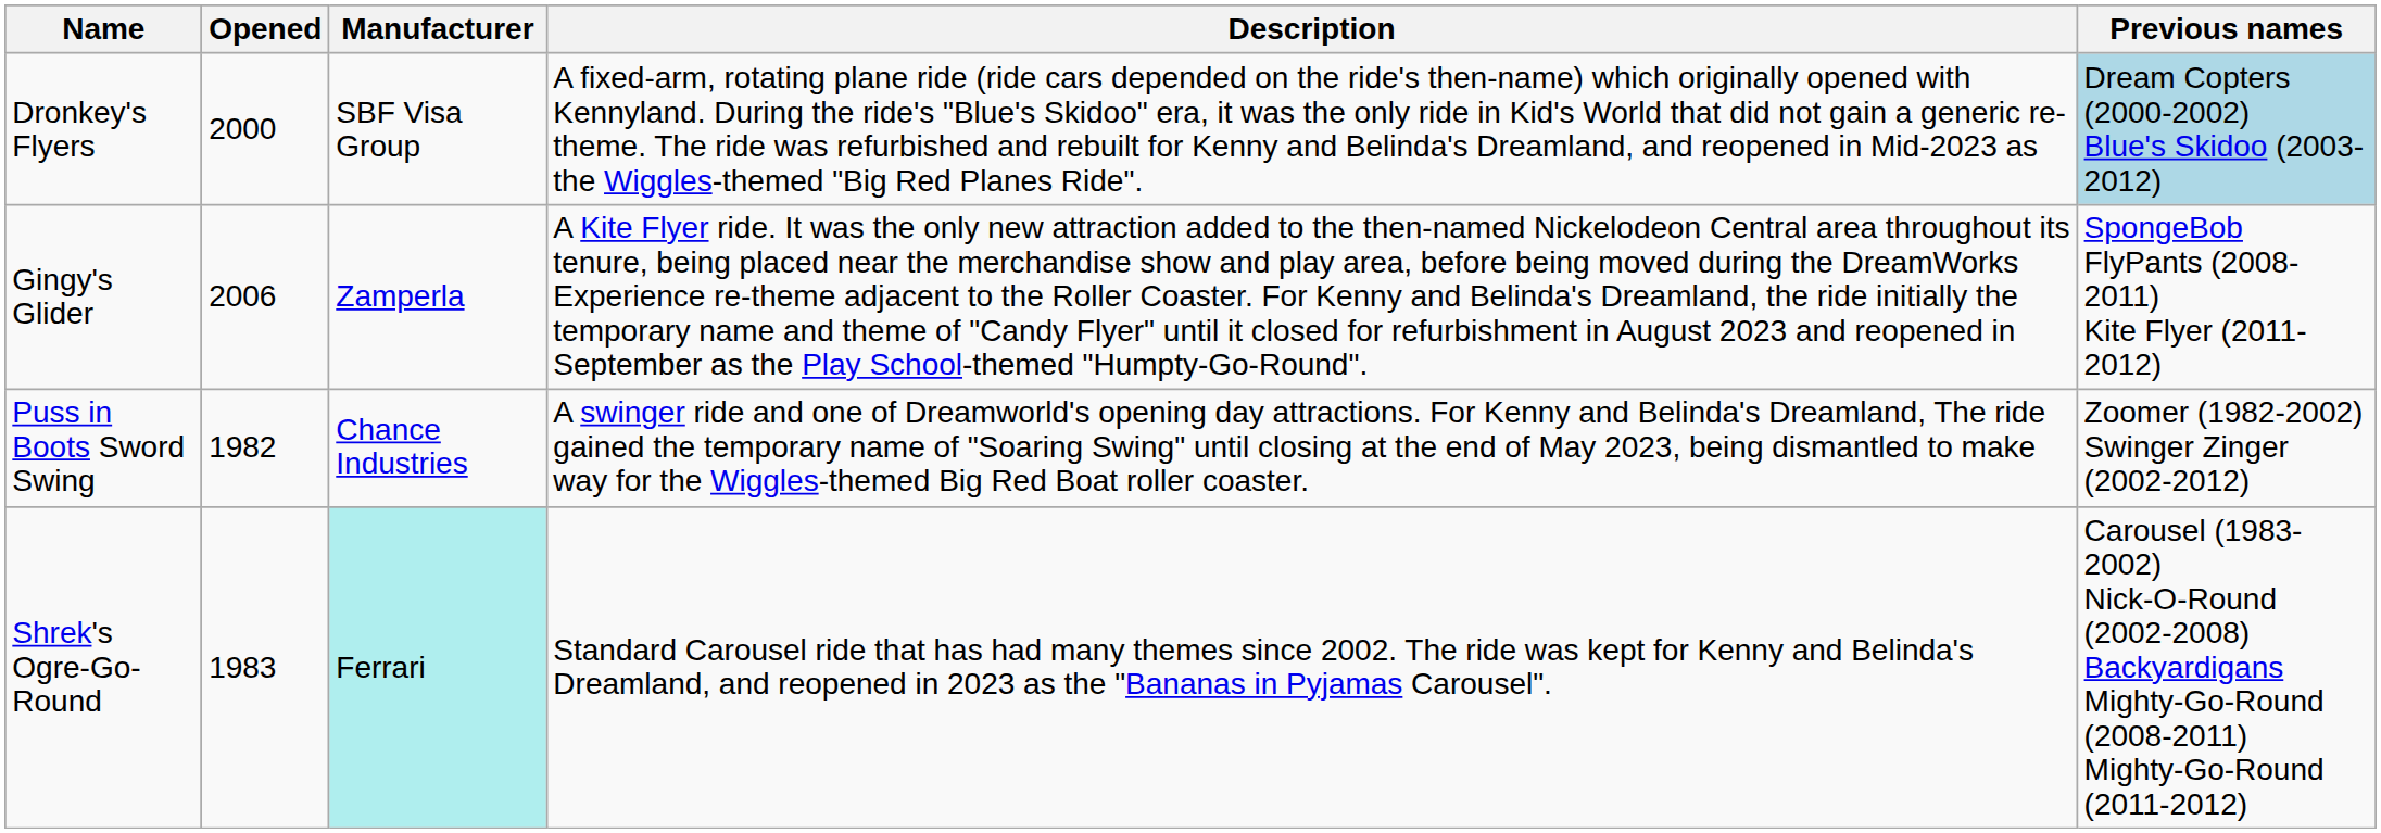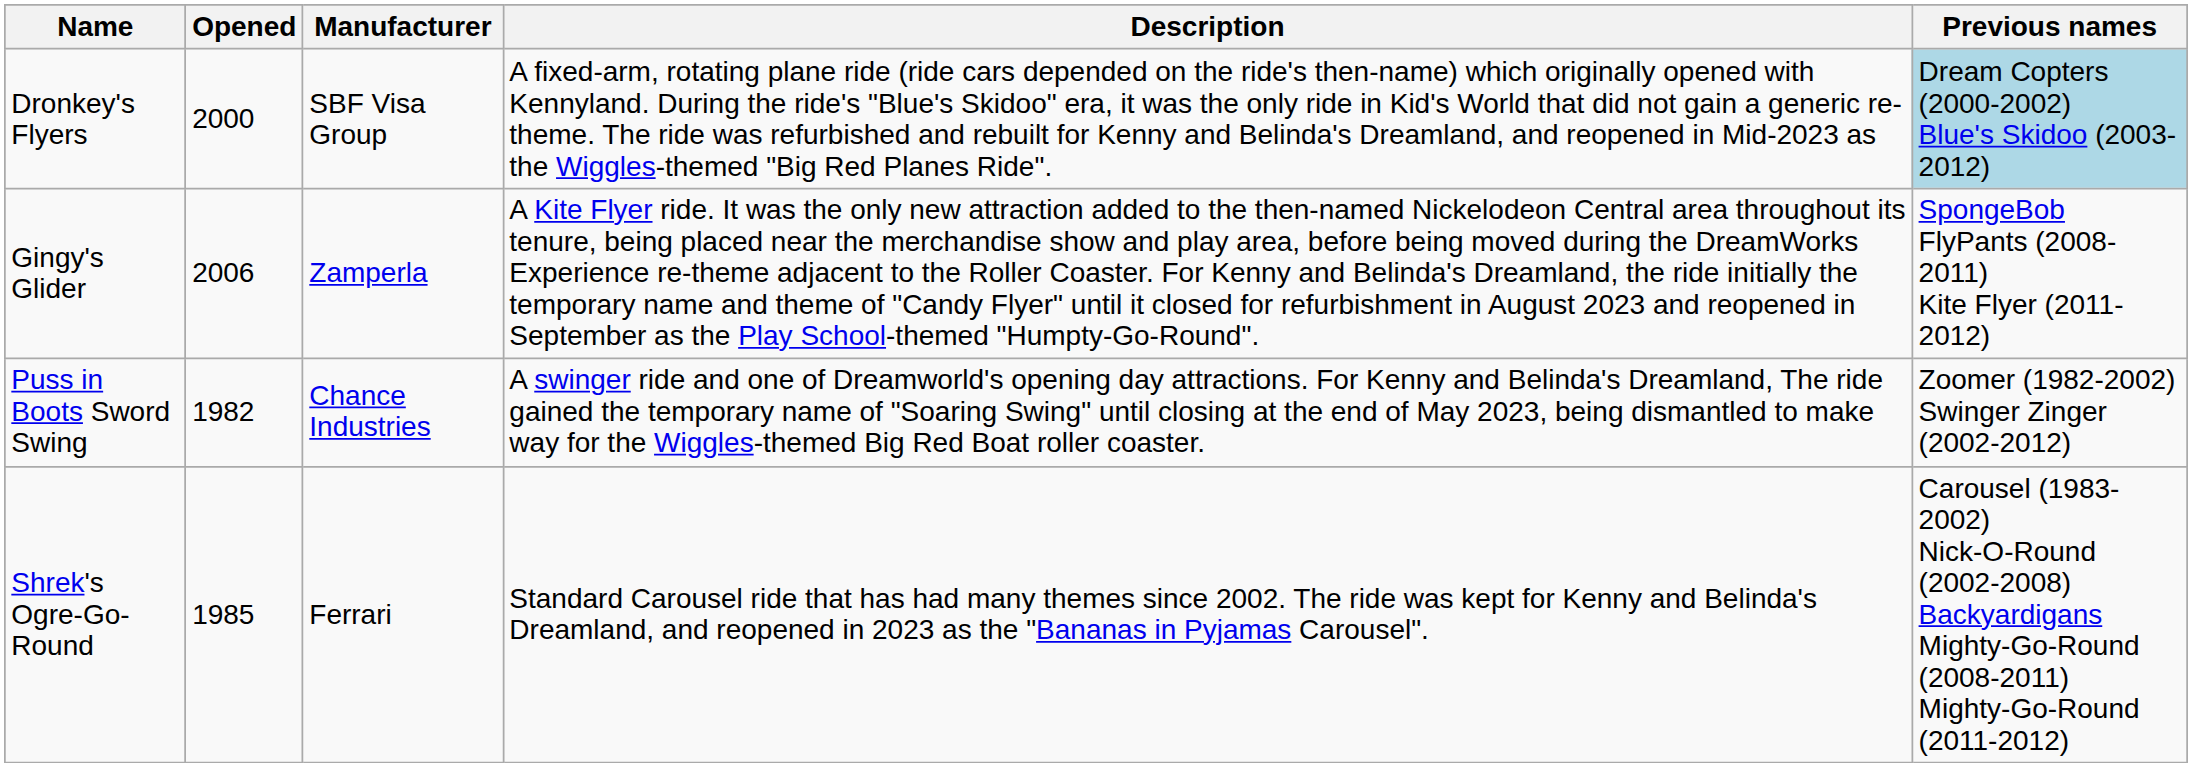Shrek's Ogre-Go-Round | Opened: 1983 -> 1985
Shrek's Ogre-Go-Round | Manufacturer: paleturquoise background -> no background
